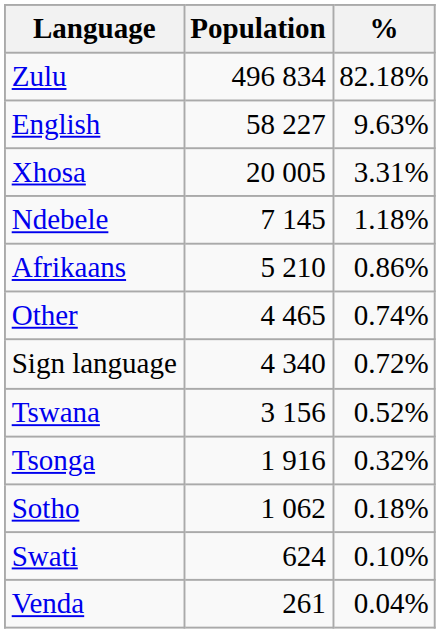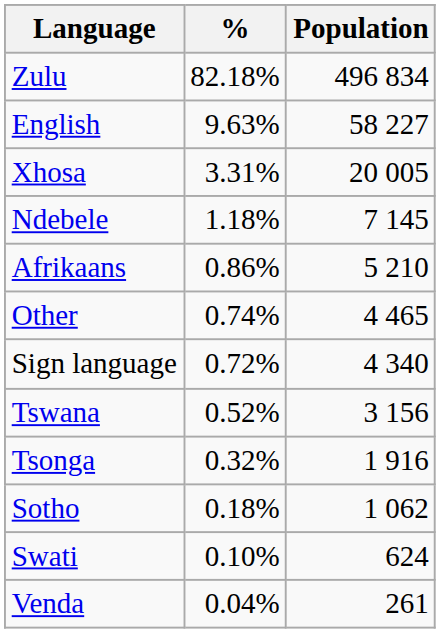columns swapped: Population <-> %
